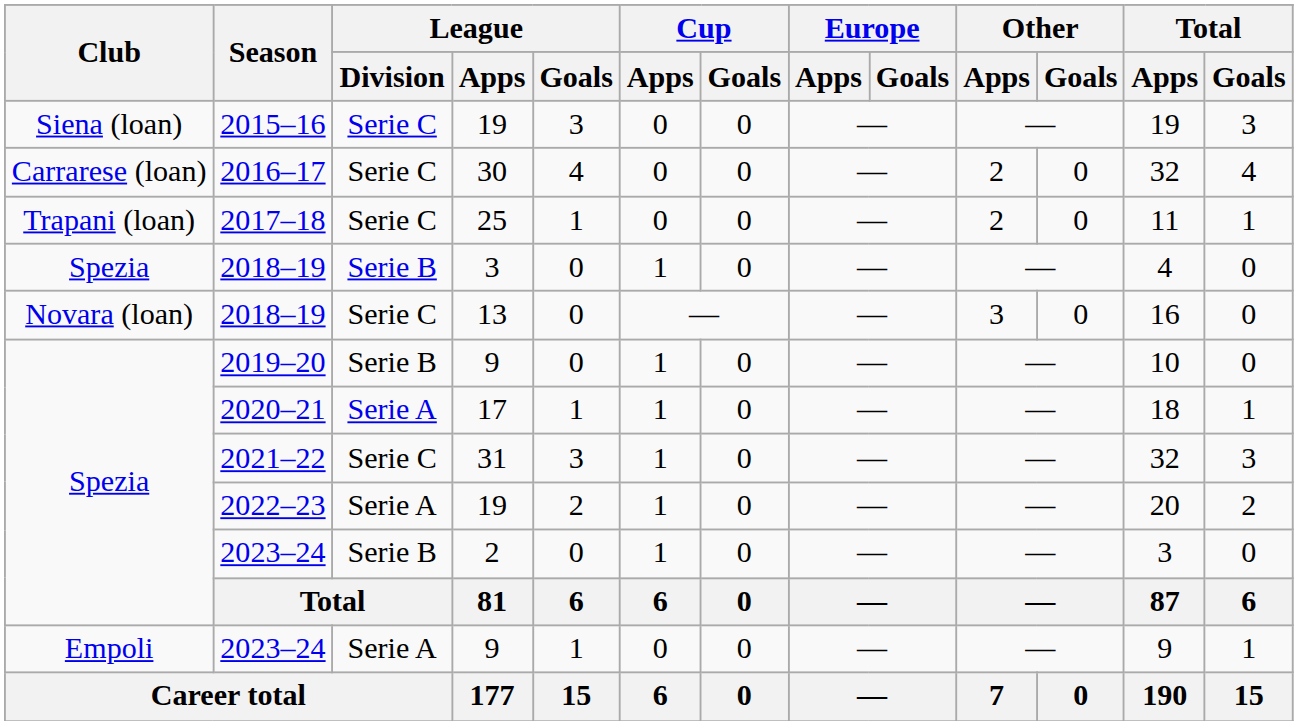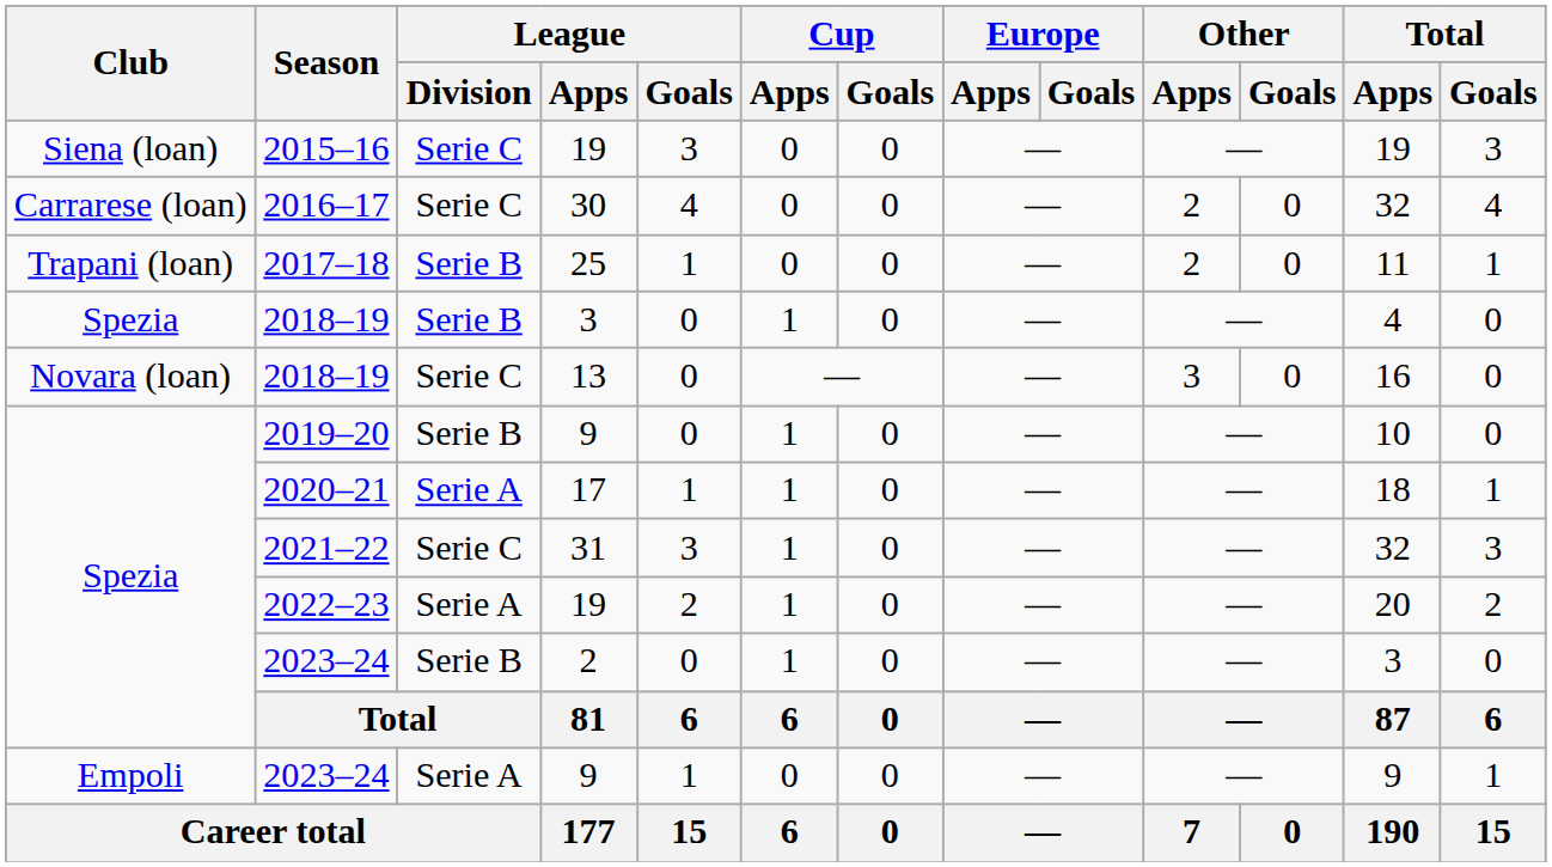2017–18 | League / Division: Serie C -> Serie B
